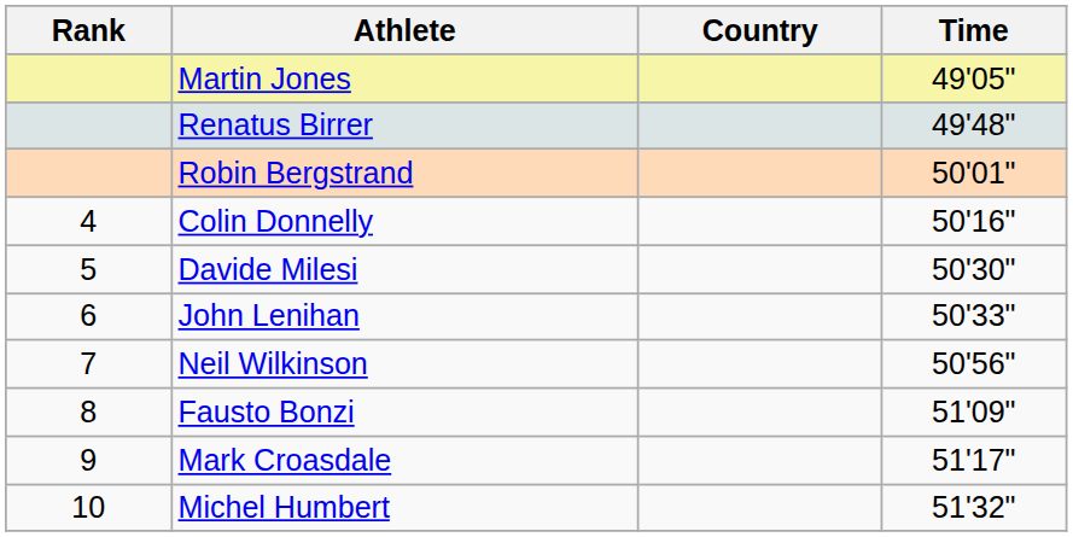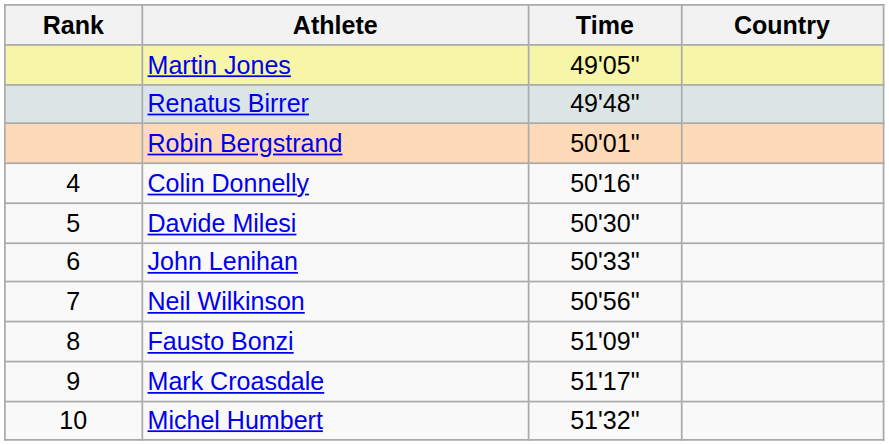columns swapped: Country <-> Time
